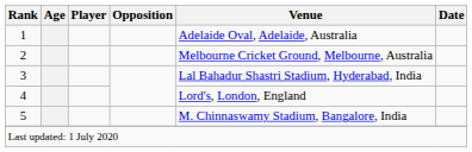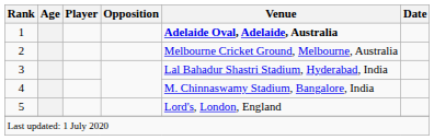1 | Venue: normal -> bold
4 | Venue: Lord's, London, England -> M. Chinnaswamy Stadium, Bangalore, India
5 | Venue: M. Chinnaswamy Stadium, Bangalore, India -> Lord's, London, England
